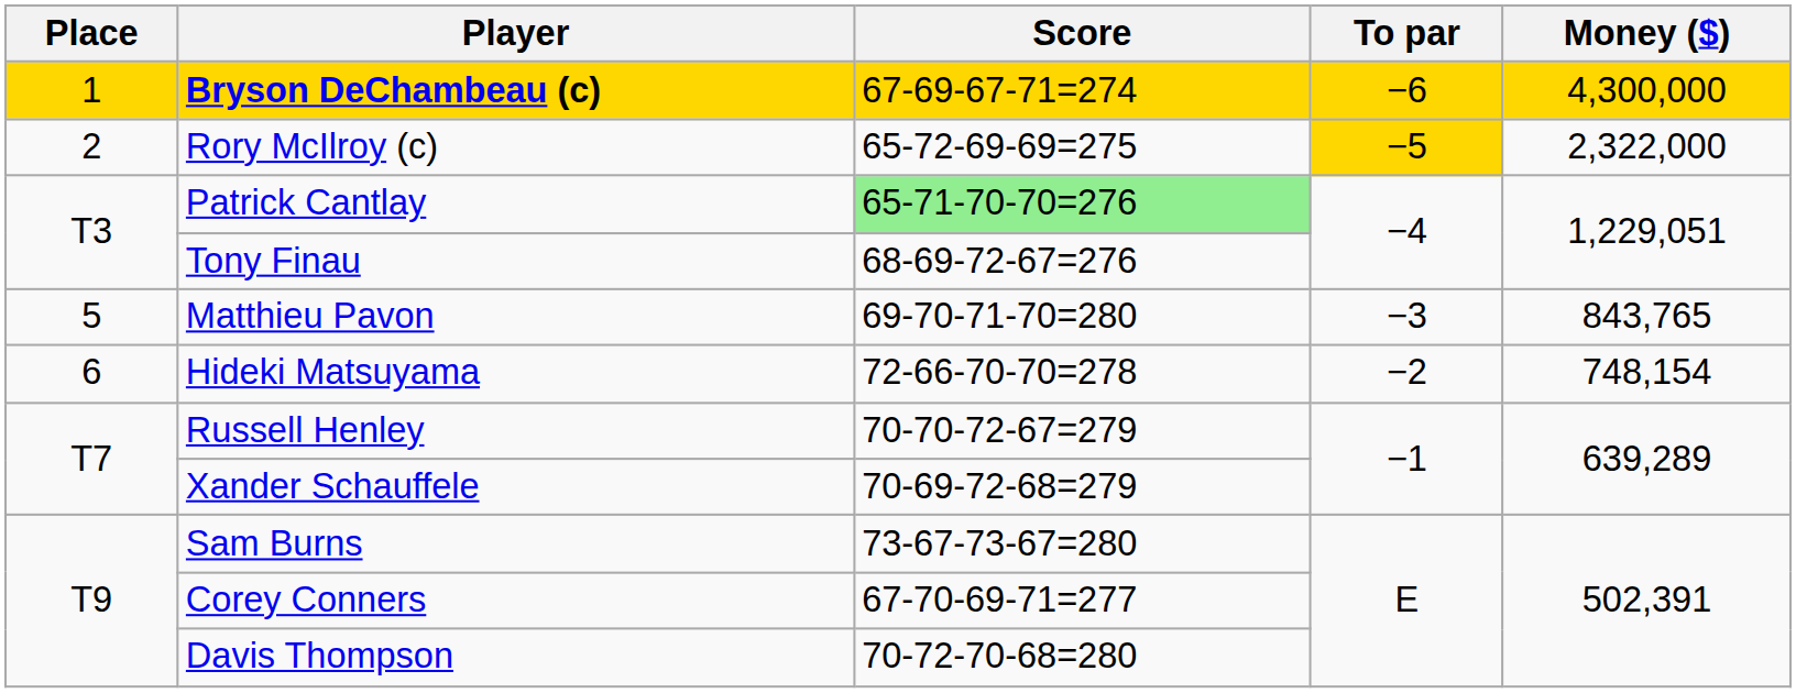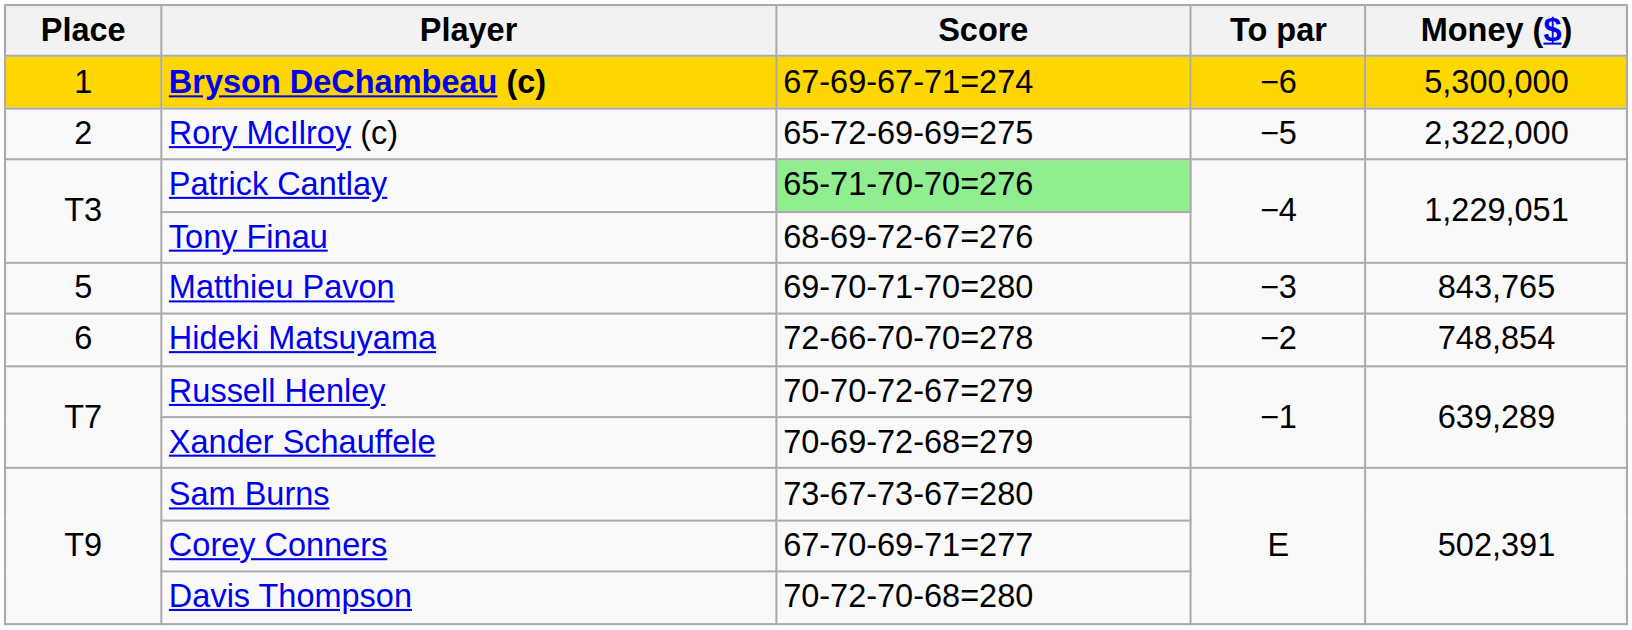Bryson DeChambeau (c) | Money ($): 4,300,000 -> 5,300,000
Rory McIlroy (c) | To par: gold background -> no background
Hideki Matsuyama | Money ($): 748,154 -> 748,854
